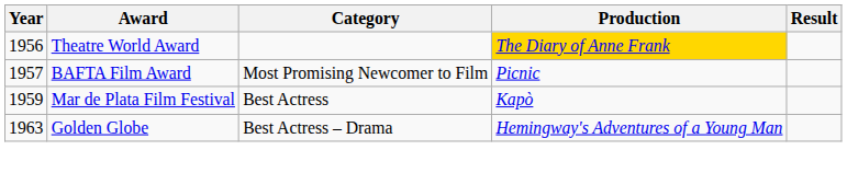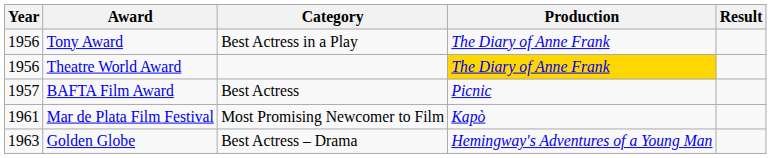+ row: 1956 | Tony Award | Best Actress in a Play | The Diary of Anne Frank
BAFTA Film Award | Category: Most Promising Newcomer to Film -> Best Actress
Mar de Plata Film Festival | Year: 1959 -> 1961
Mar de Plata Film Festival | Category: Best Actress -> Most Promising Newcomer to Film
